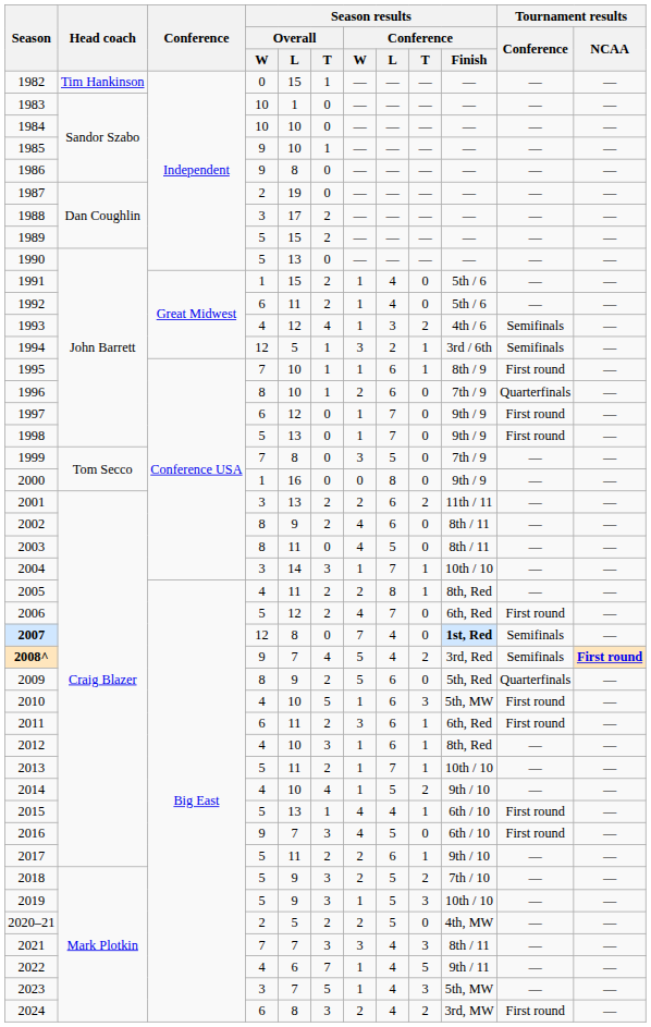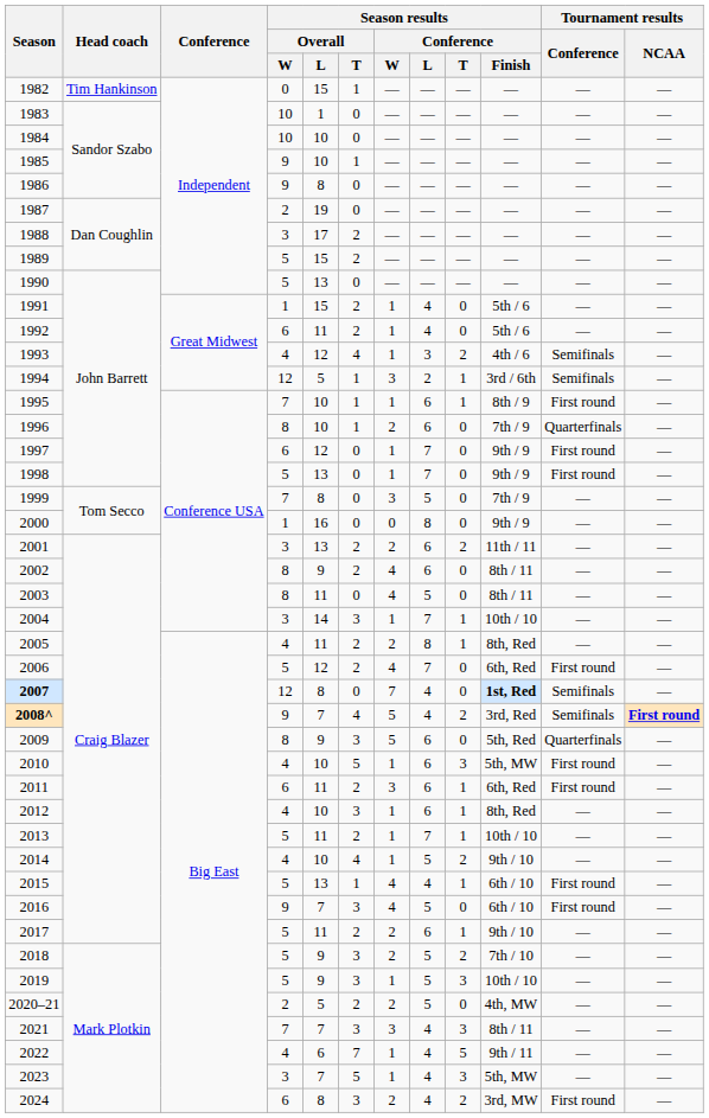2009 | Season results / Overall / T: 2 -> 3
